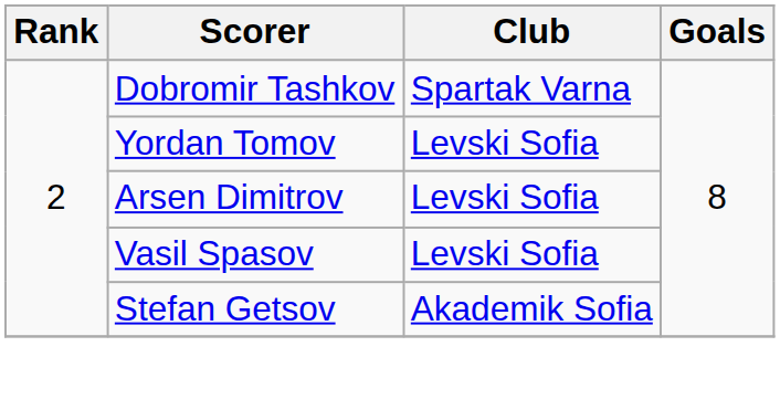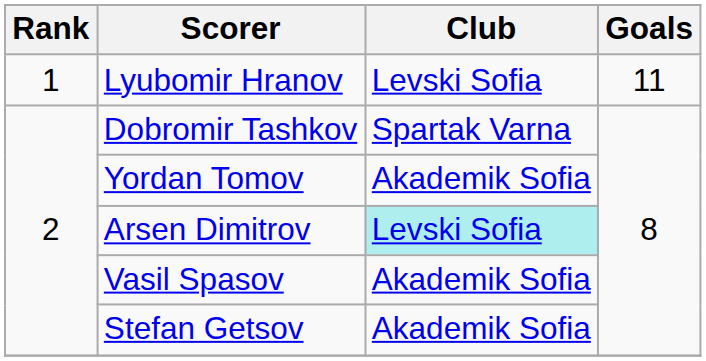+ row: 1 | Lyubomir Hranov | Levski Sofia | 11
Yordan Tomov | Club: Levski Sofia -> Akademik Sofia
Arsen Dimitrov | Club: no background -> paleturquoise background
Vasil Spasov | Club: Levski Sofia -> Akademik Sofia
